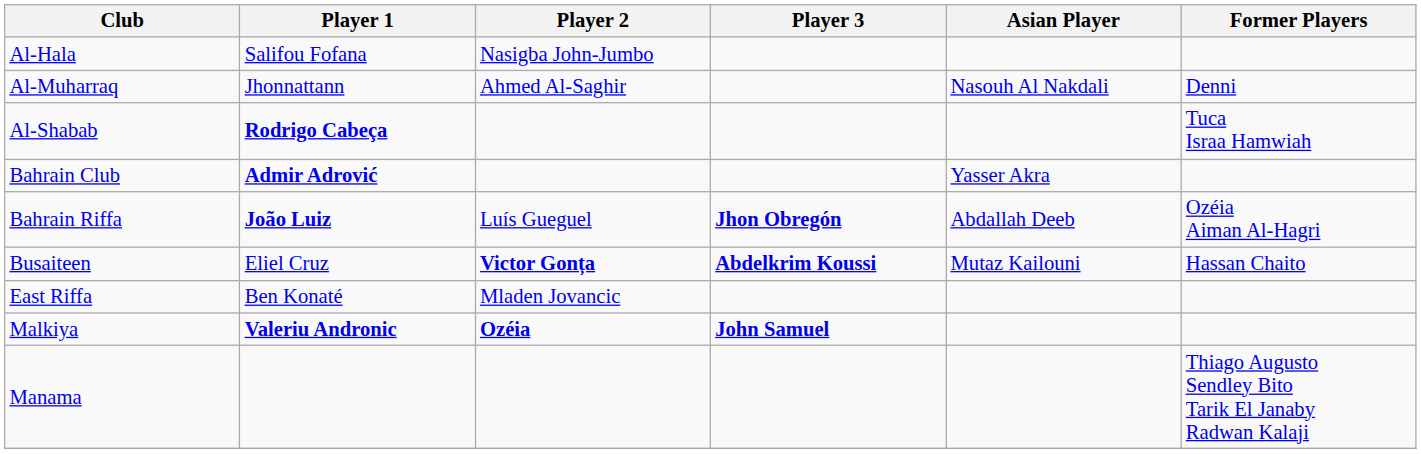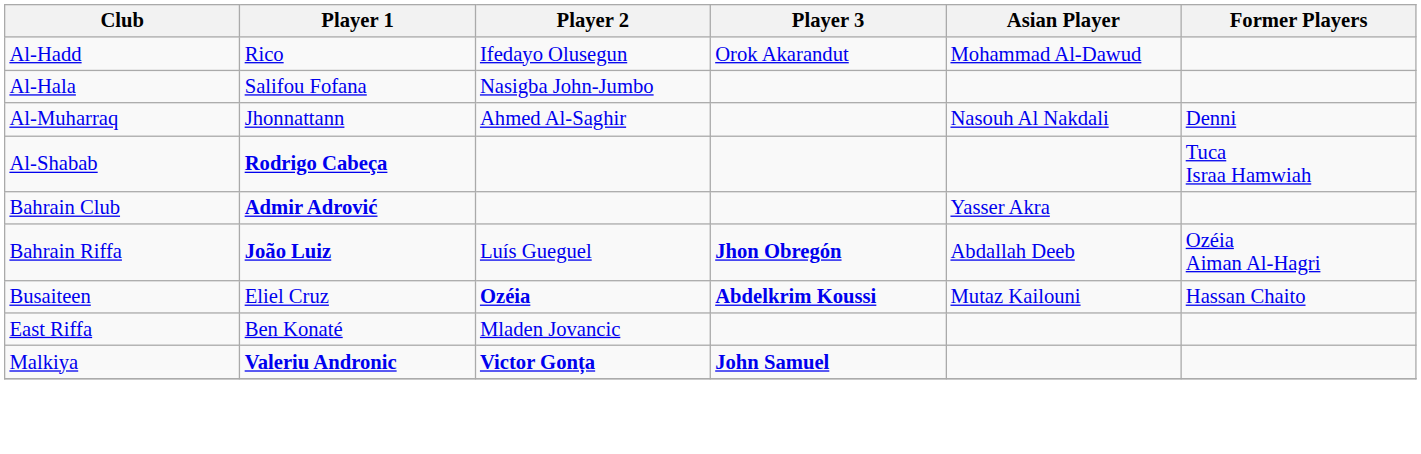+ row: Al-Hadd | Rico | Ifedayo Olusegun | Orok Akarandut | Mohammad Al-Dawud
Busaiteen | Player 2: Victor Gonța -> Ozéia
Malkiya | Player 2: Ozéia -> Victor Gonța
- row: Manama | Thiago Augusto Sendley Bito Tarik El Janaby Radwan Kalaji
